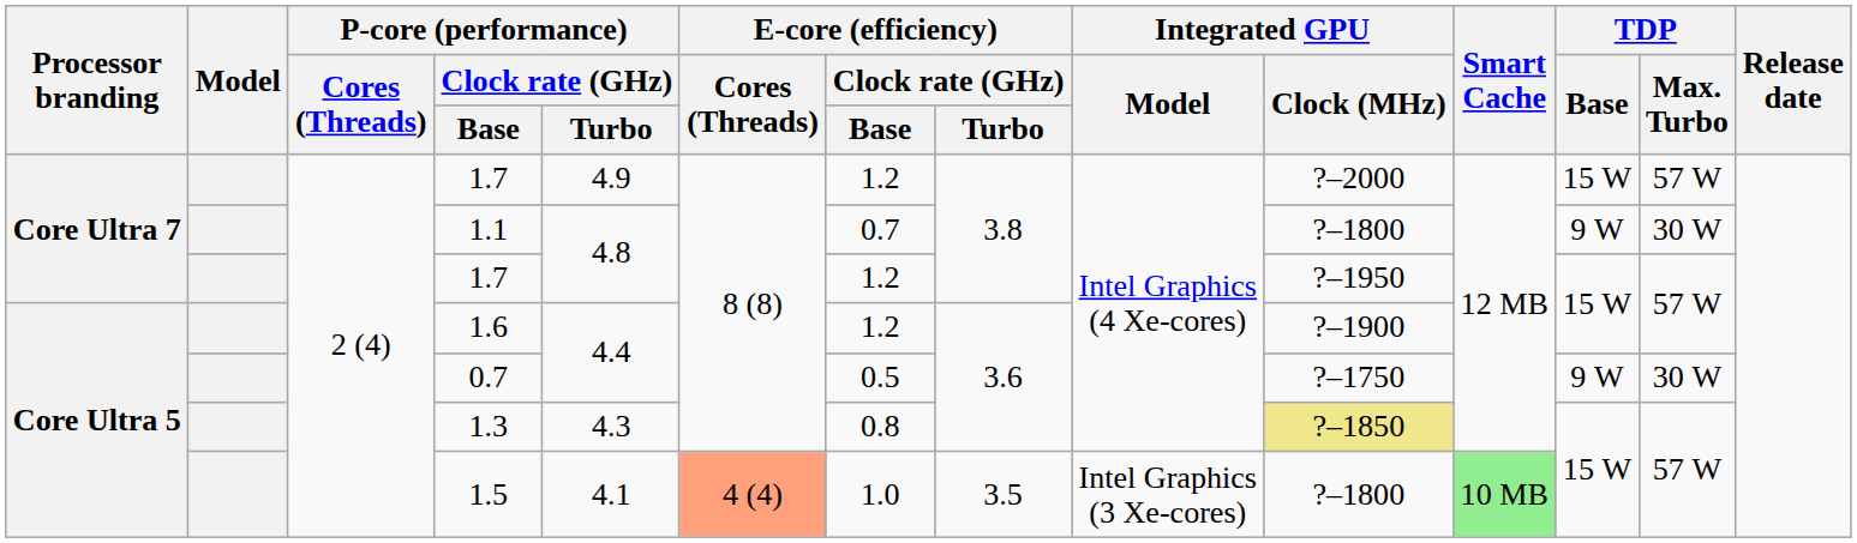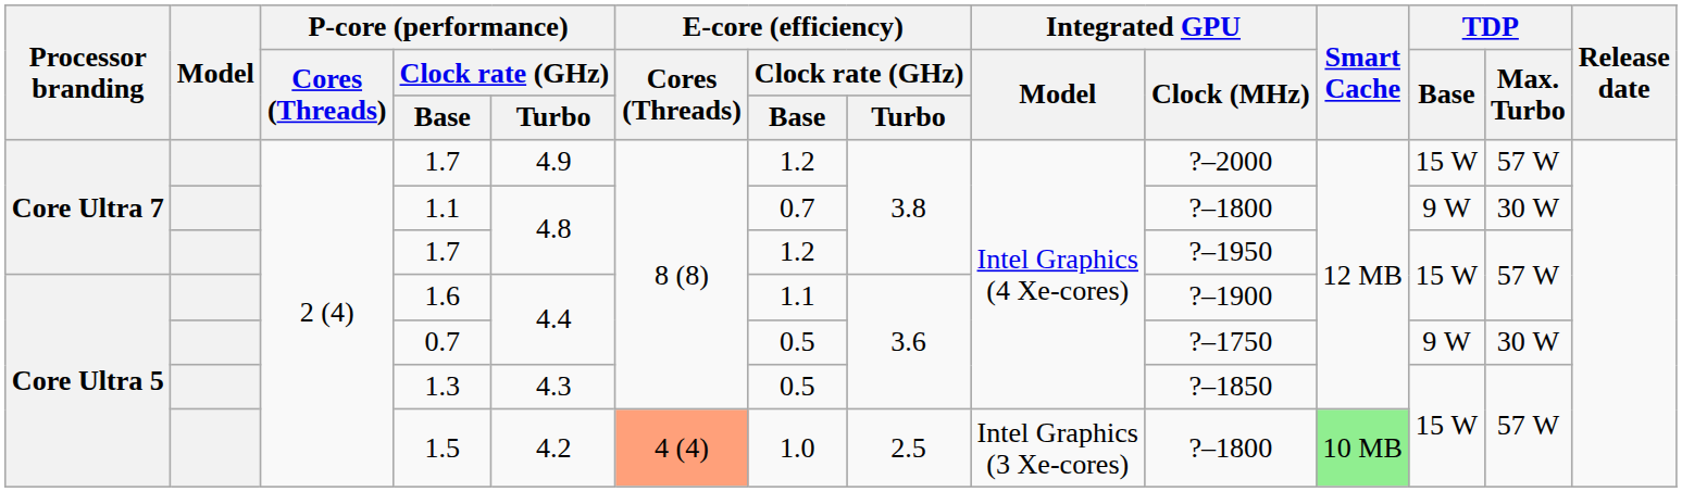1.6 | E-core (efficiency) / Clock rate (GHz) / Base: 1.2 -> 1.1
1.3 | E-core (efficiency) / Clock rate (GHz) / Base: 0.8 -> 0.5
1.3 | Integrated GPU / Clock (MHz): khaki background -> no background
1.5 | P-core (performance) / Clock rate (GHz) / Turbo: 4.1 -> 4.2
1.5 | E-core (efficiency) / Clock rate (GHz) / Turbo: 3.5 -> 2.5
